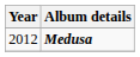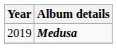Medusa | Year: 2012 -> 2019
